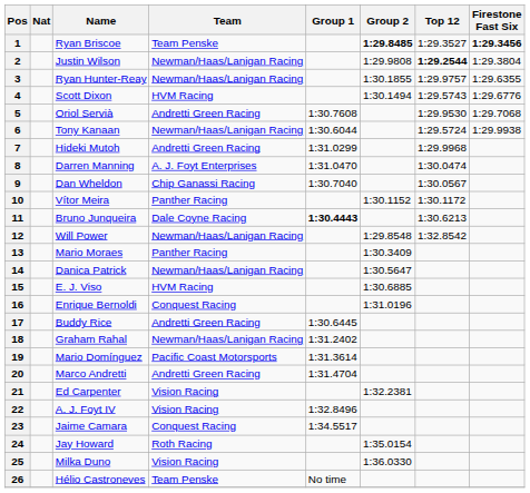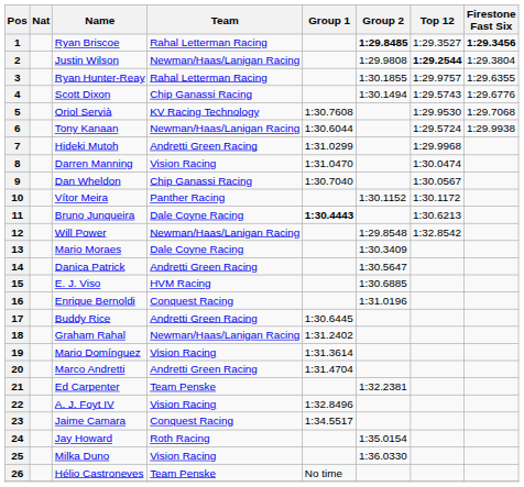1 | Team: Team Penske -> Rahal Letterman Racing
3 | Team: Newman/Haas/Lanigan Racing -> Rahal Letterman Racing
4 | Team: HVM Racing -> Chip Ganassi Racing
5 | Team: Andretti Green Racing -> KV Racing Technology
8 | Team: A. J. Foyt Enterprises -> Vision Racing
13 | Team: Panther Racing -> Dale Coyne Racing
14 | Team: Newman/Haas/Lanigan Racing -> Andretti Green Racing
19 | Team: Pacific Coast Motorsports -> Vision Racing
21 | Team: Vision Racing -> Team Penske
